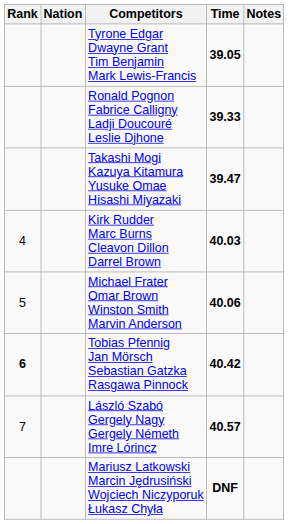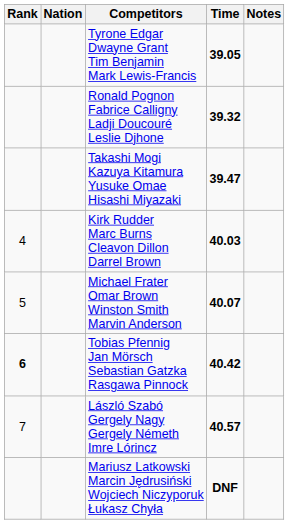Ronald Pognon Fabrice Calligny Ladji Doucouré Leslie Djhone | Time: 39.33 -> 39.32
Michael Frater Omar Brown Winston Smith Marvin Anderson | Time: 40.06 -> 40.07
